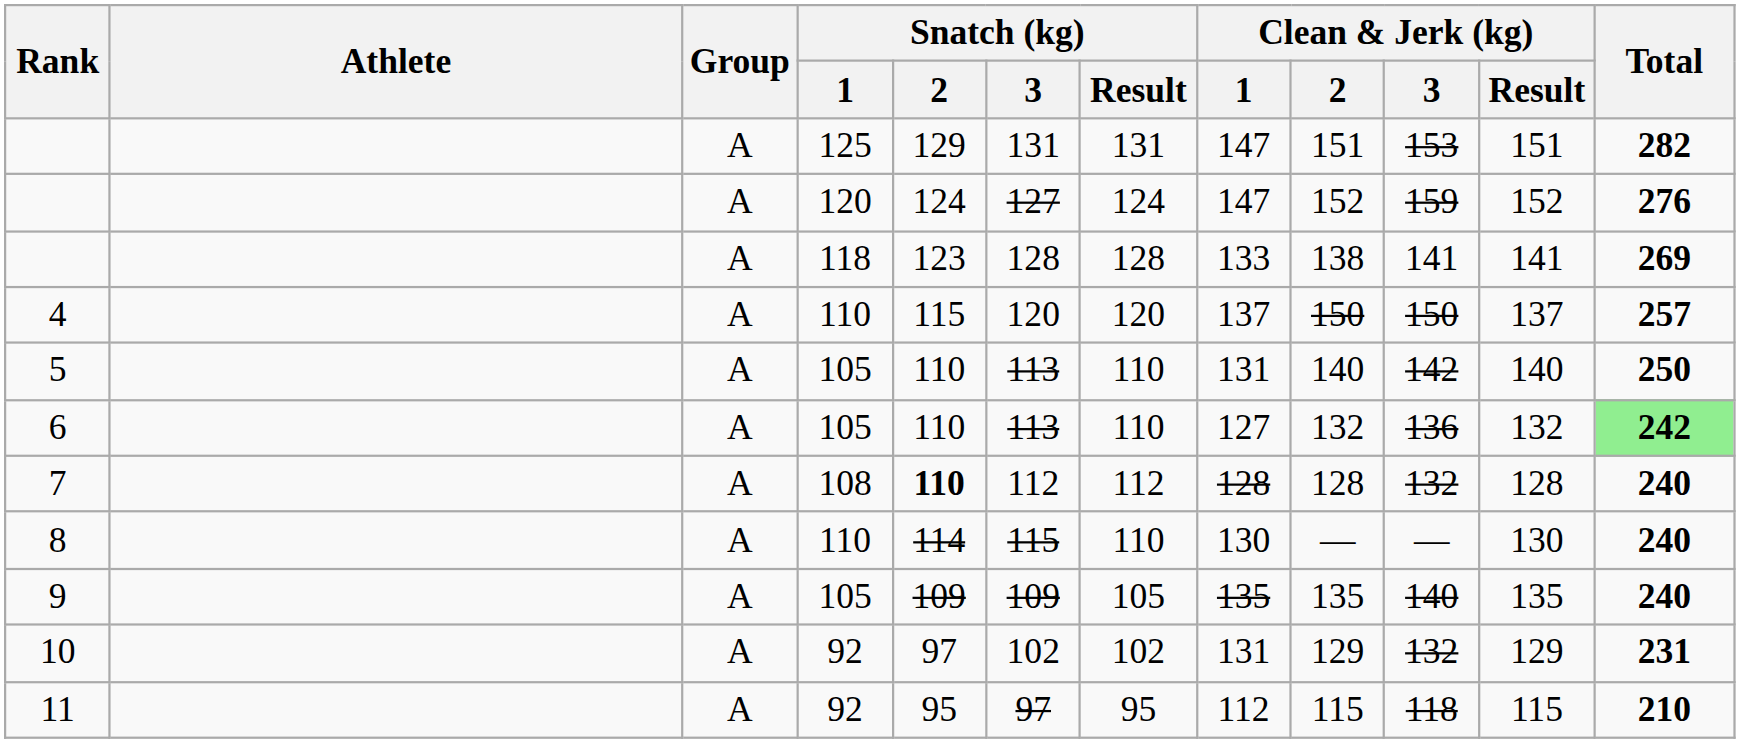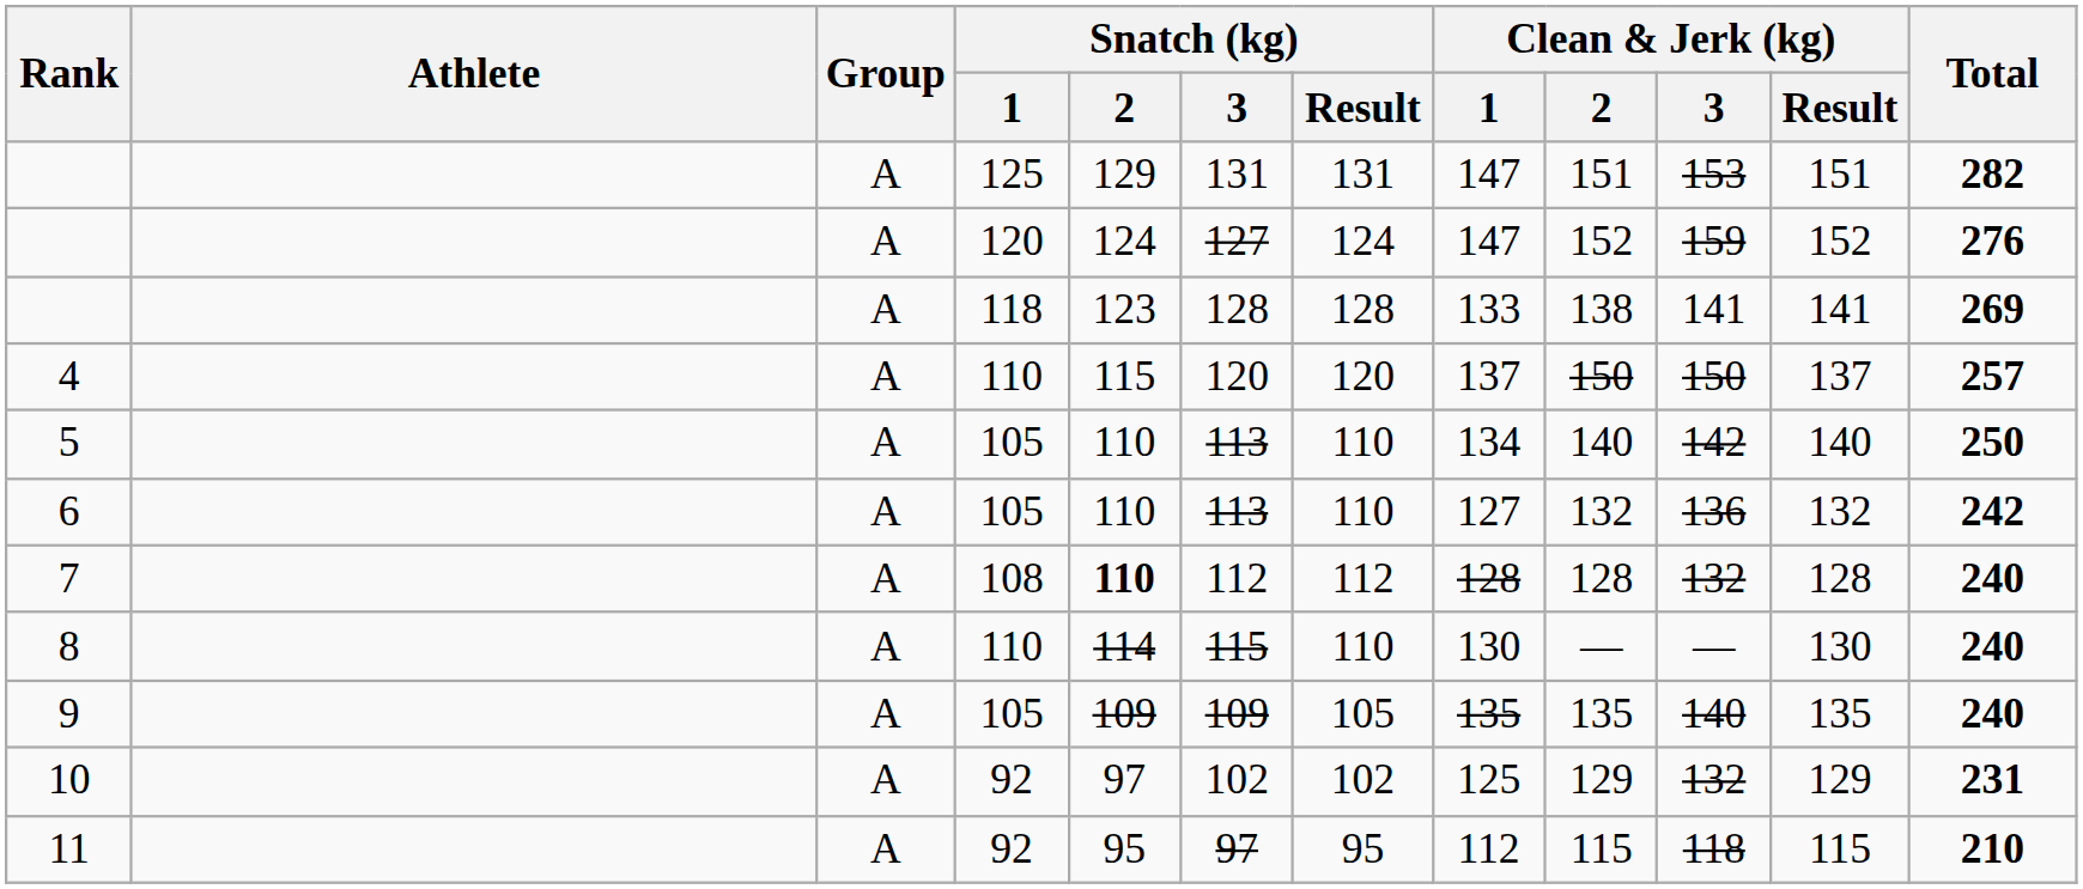5 | Clean & Jerk (kg) / 1: 131 -> 134
6 | Total: lightgreen background -> no background
10 | Clean & Jerk (kg) / 1: 131 -> 125
